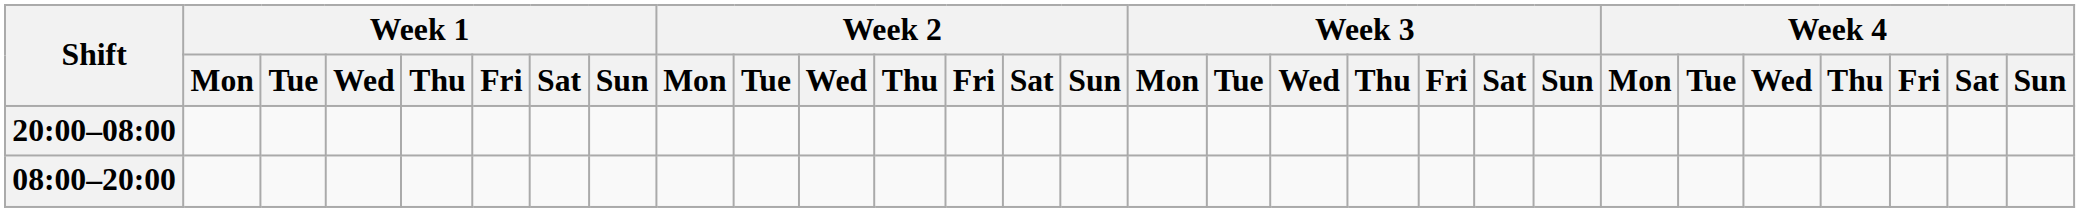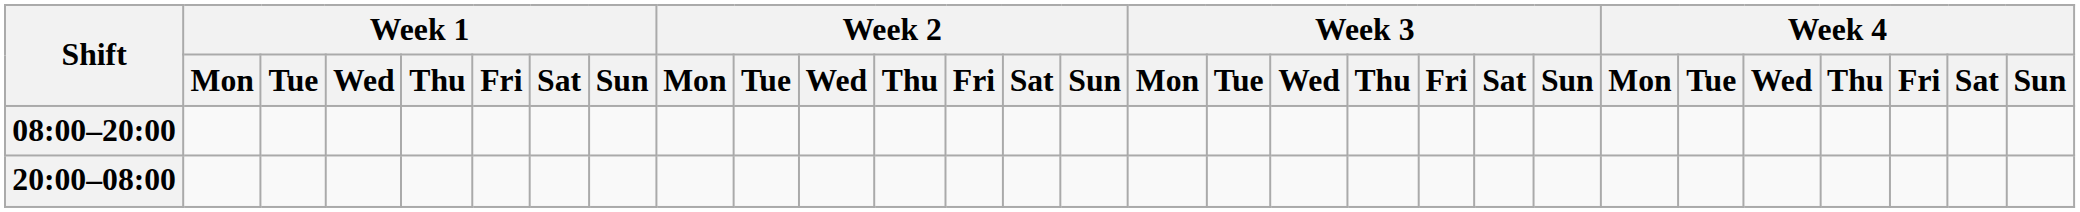rows swapped: 08:00–20:00 <-> 20:00–08:00
